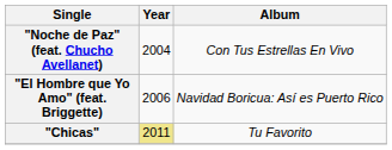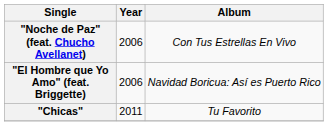"Noche de Paz" (feat. Chucho Avellanet) | Year: 2004 -> 2006
"Chicas" | Year: khaki background -> no background
